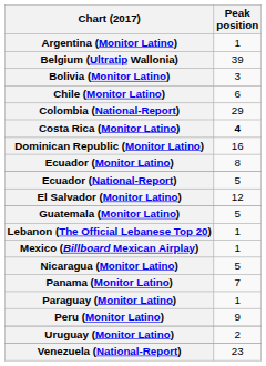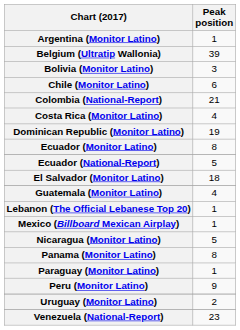Colombia (National-Report) | Peak position: 29 -> 21
Costa Rica (Monitor Latino) | Peak position: bold -> normal
Dominican Republic (Monitor Latino) | Peak position: 16 -> 19
El Salvador (Monitor Latino) | Peak position: 12 -> 18
Guatemala (Monitor Latino) | Peak position: 5 -> 4
Panama (Monitor Latino) | Peak position: 7 -> 8
